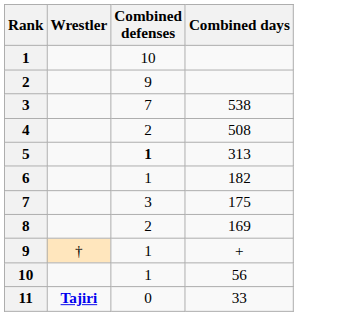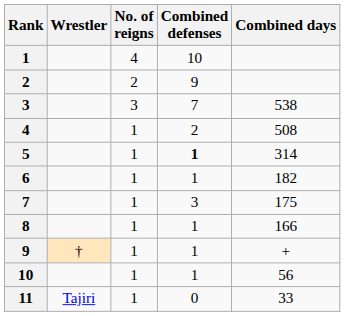+ column: No. of reigns | 4 | 2 | 3 | 1 | 1 | 1 | 1 | 1 | 1 | 1 | 1
5 | Combined days: 313 -> 314
8 | Combined defenses: 2 -> 1
8 | Combined days: 169 -> 166
11 | Wrestler: bold -> normal
